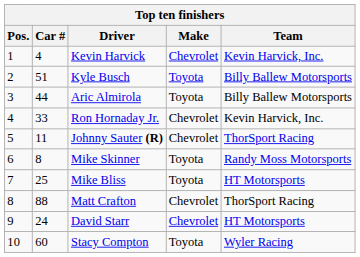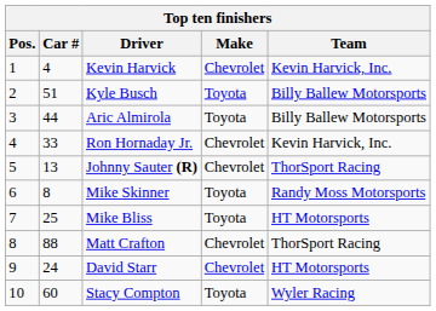Johnny Sauter (R) | Car #: 11 -> 13
